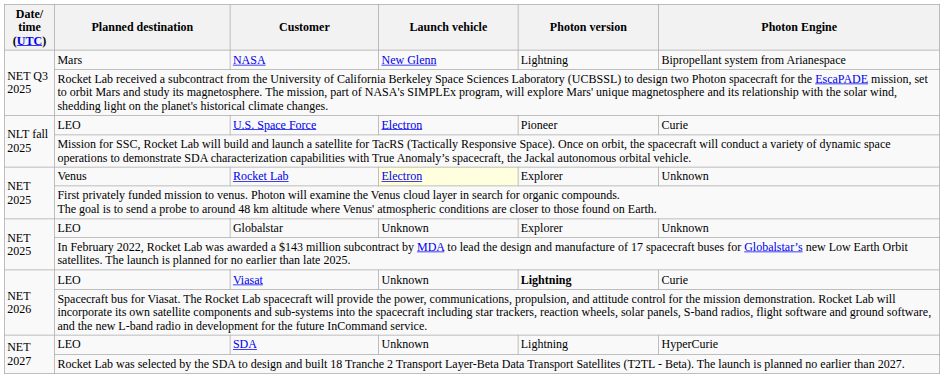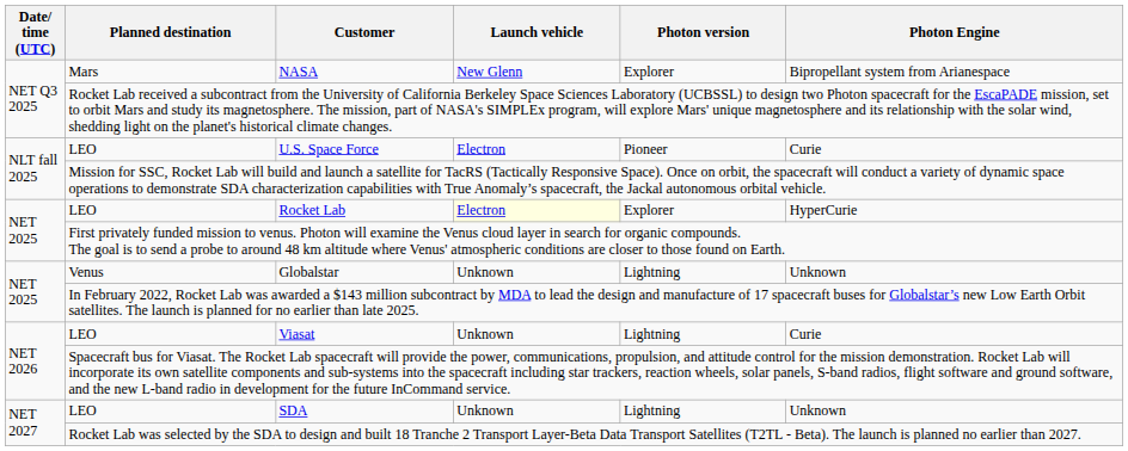NASA | Photon version: Lightning -> Explorer
Rocket Lab | Planned destination: Venus -> LEO
Rocket Lab | Photon Engine: Unknown -> HyperCurie
Globalstar | Planned destination: LEO -> Venus
Globalstar | Photon version: Explorer -> Lightning
Viasat | Photon version: bold -> normal
SDA | Photon Engine: HyperCurie -> Unknown
